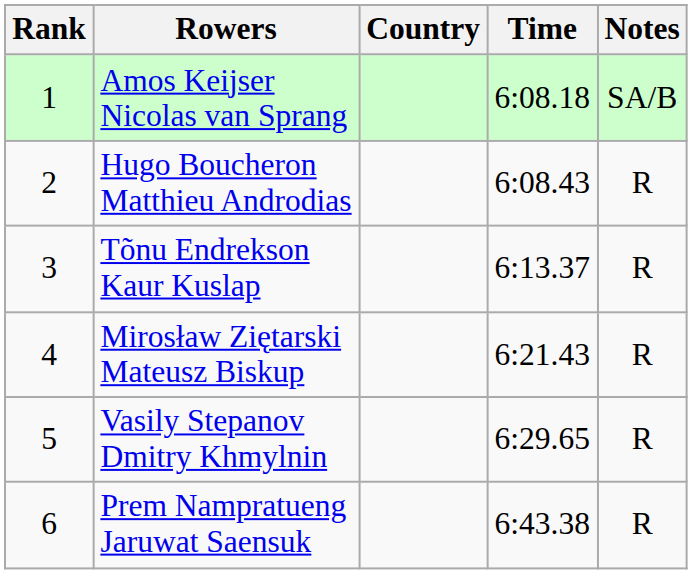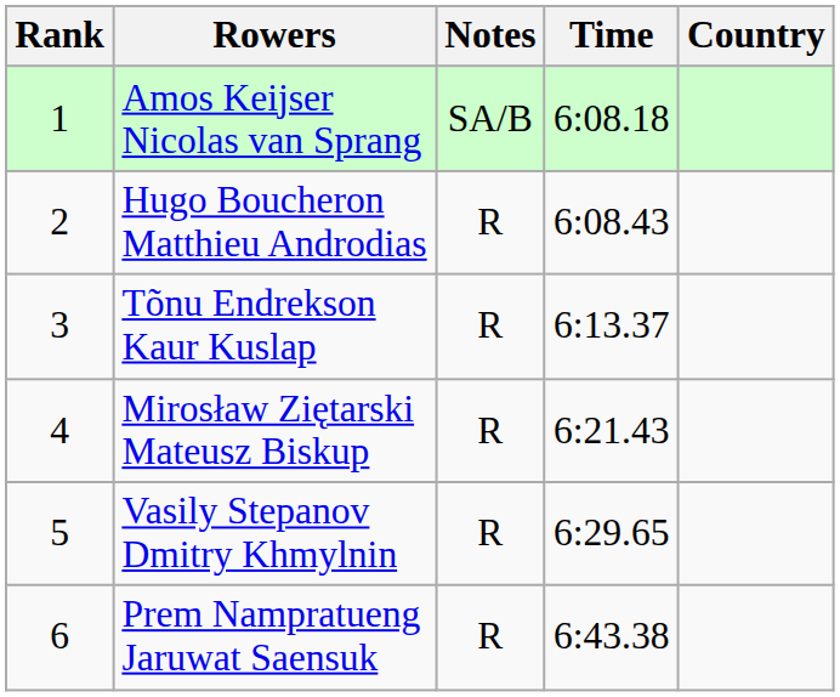columns swapped: Country <-> Notes
